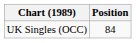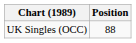UK Singles (OCC) | Position: 84 -> 88
